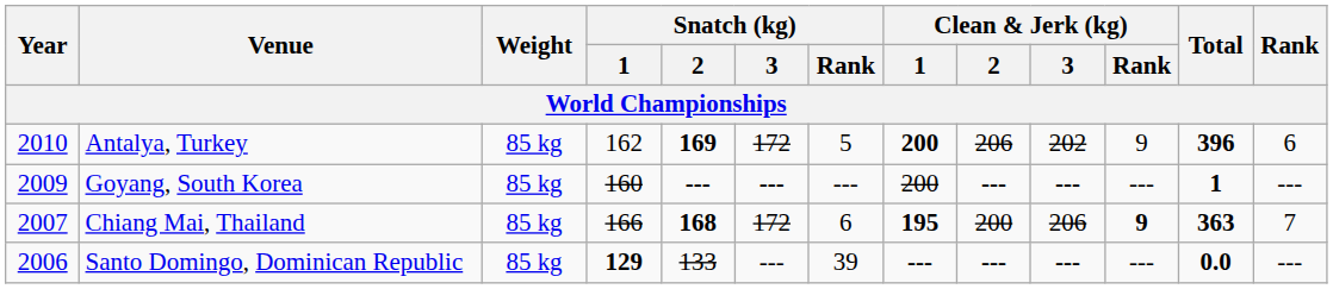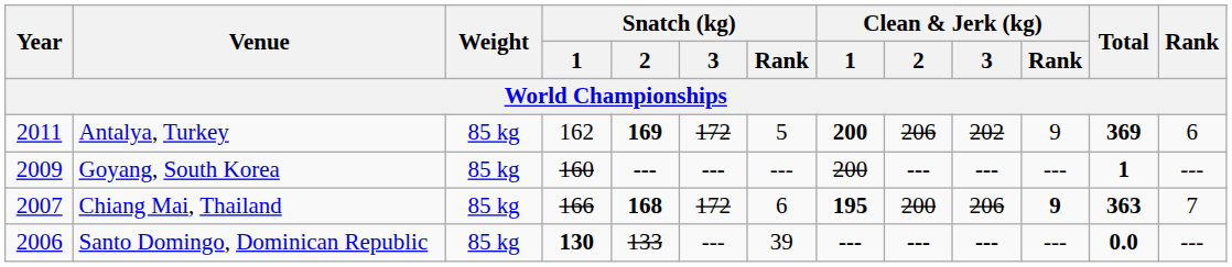Antalya, Turkey | Year: 2010 -> 2011
Antalya, Turkey | Total: 396 -> 369
Santo Domingo, Dominican Republic | Snatch (kg) / 1: 129 -> 130
